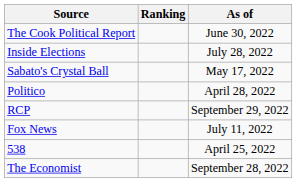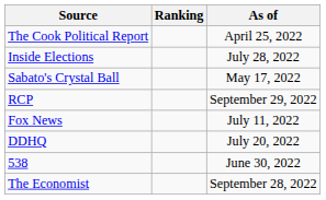The Cook Political Report | As of: June 30, 2022 -> April 25, 2022
- row: Politico | April 28, 2022
+ row: DDHQ | July 20, 2022
538 | As of: April 25, 2022 -> June 30, 2022
